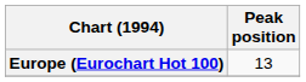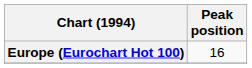Europe (Eurochart Hot 100) | Peak position: 13 -> 16
